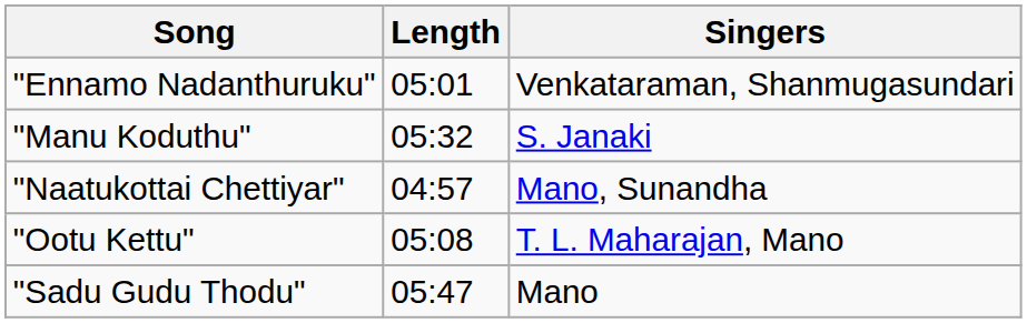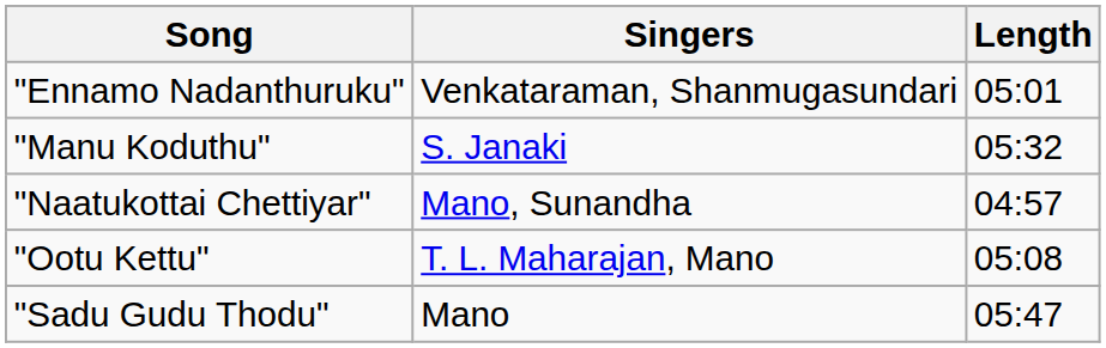columns swapped: Singers <-> Length
